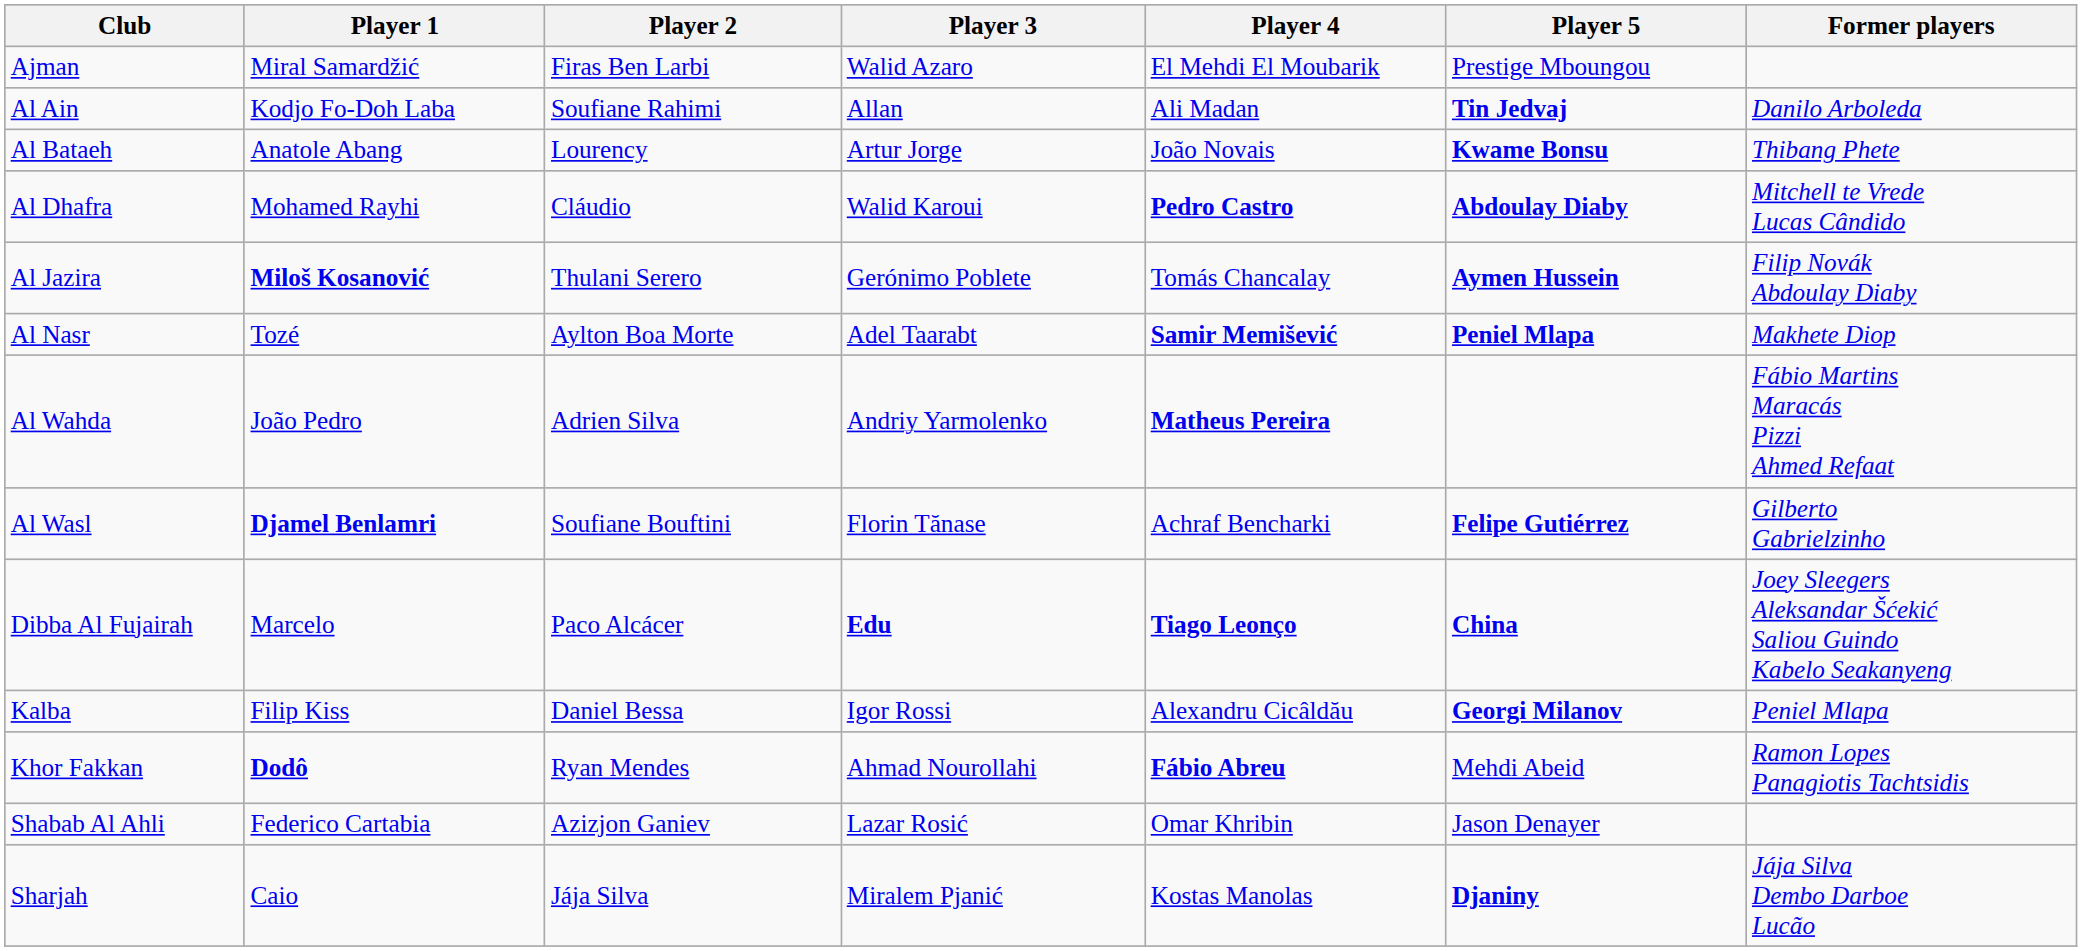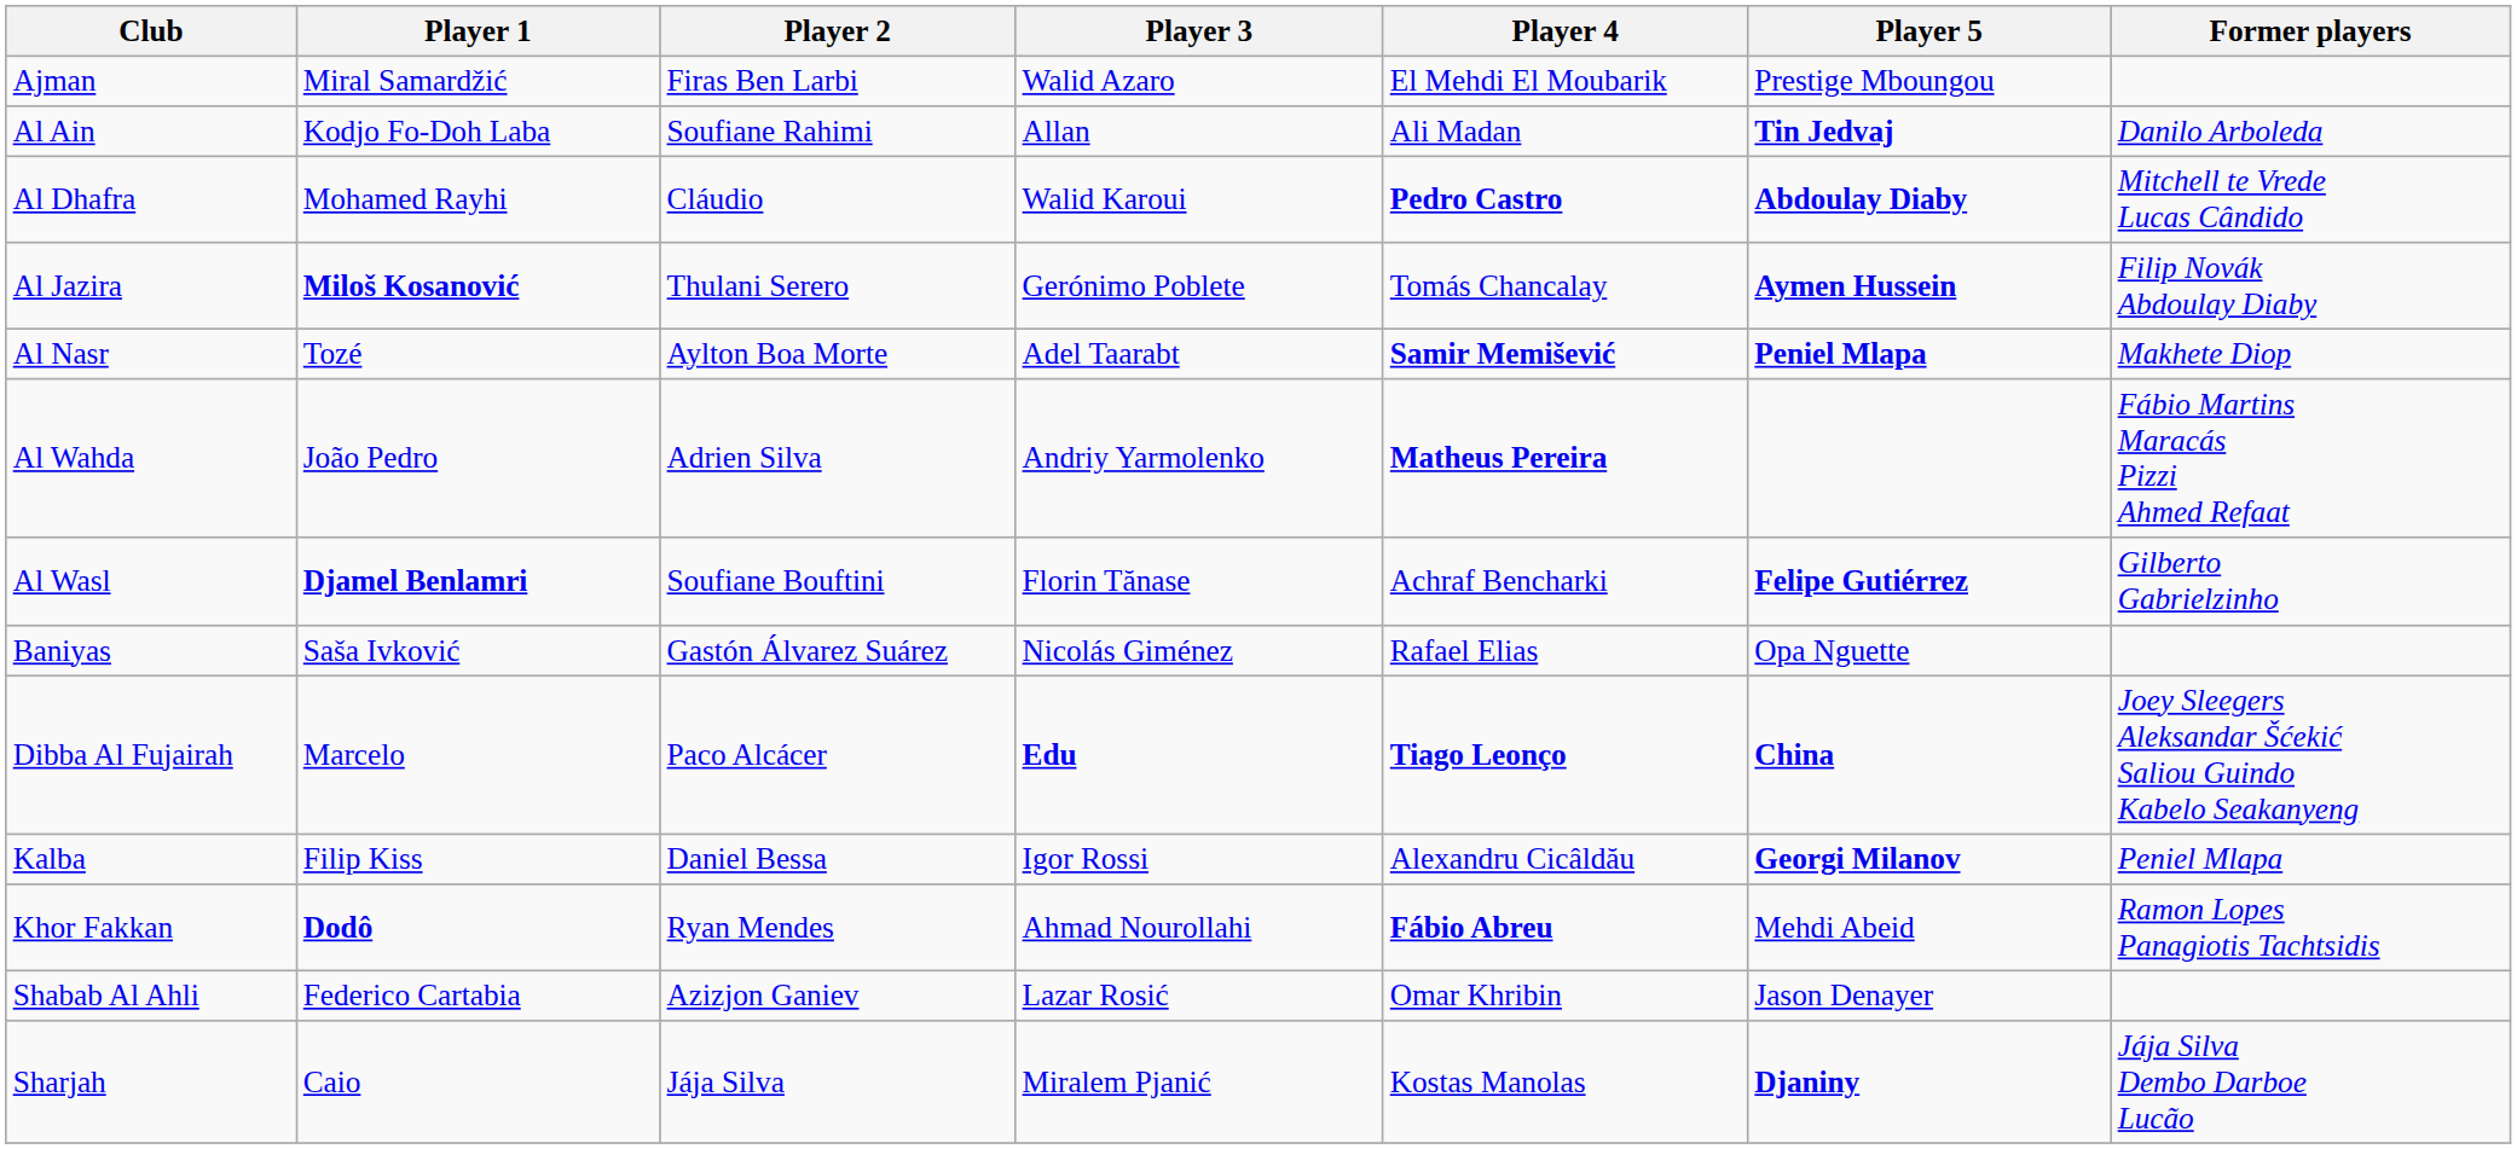- row: Al Bataeh | Anatole Abang | Lourency | Artur Jorge | João Novais | Kwame Bonsu | Thibang Phete
+ row: Baniyas | Saša Ivković | Gastón Álvarez Suárez | Nicolás Giménez | Rafael Elias | Opa Nguette
